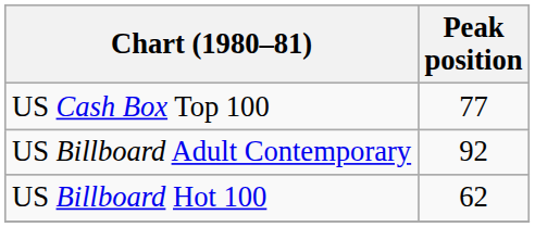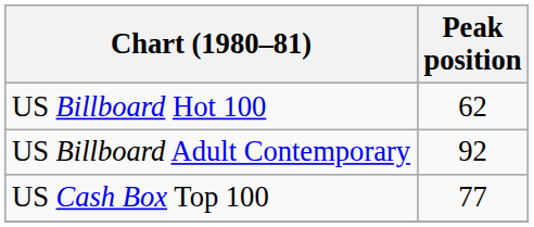rows swapped: US Billboard Hot 100 <-> US Cash Box Top 100
